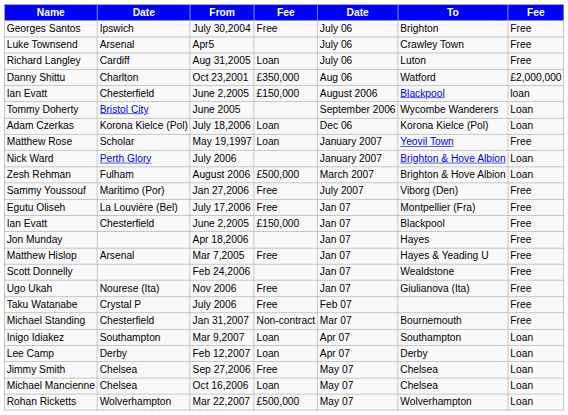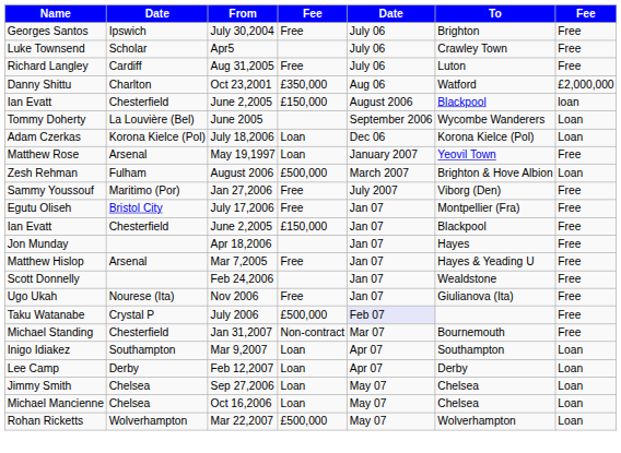Luke Townsend | column 2: Arsenal -> Scholar
Richard Langley | column 4: Loan -> Free
Tommy Doherty | column 2: Bristol City -> La Louvière (Bel)
Matthew Rose | column 2: Scholar -> Arsenal
- row: Nick Ward | Perth Glory | July 2006 | January 2007 | Brighton & Hove Albion | Loan
Egutu Oliseh | column 2: La Louvière (Bel) -> Bristol City
Taku Watanabe | column 4: Free -> £500,000
Taku Watanabe | column 5: no background -> lavender background
Jimmy Smith | column 4: Free -> Loan
